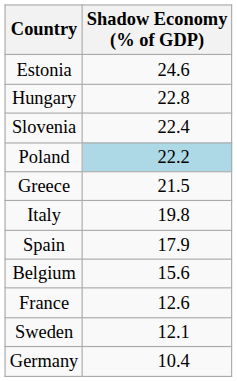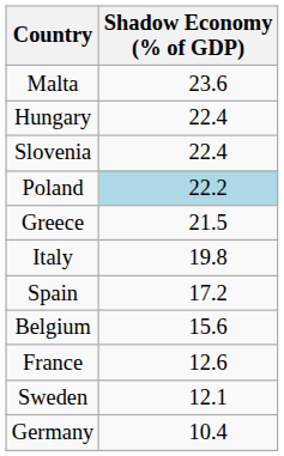- row: Estonia | 24.6
+ row: Malta | 23.6
Hungary | Shadow Economy (% of GDP): 22.8 -> 22.4
Spain | Shadow Economy (% of GDP): 17.9 -> 17.2
